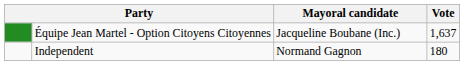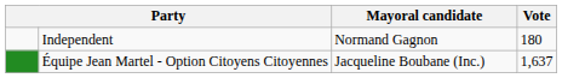rows swapped: Équipe Jean Martel - Option Citoyens Citoyennes <-> Independent
